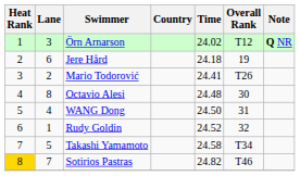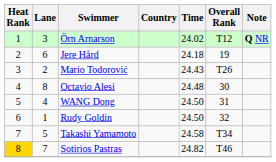Mario Todorović | Time: 24.41 -> 24.43
Rudy Goldin | Time: 24.52 -> 24.50
